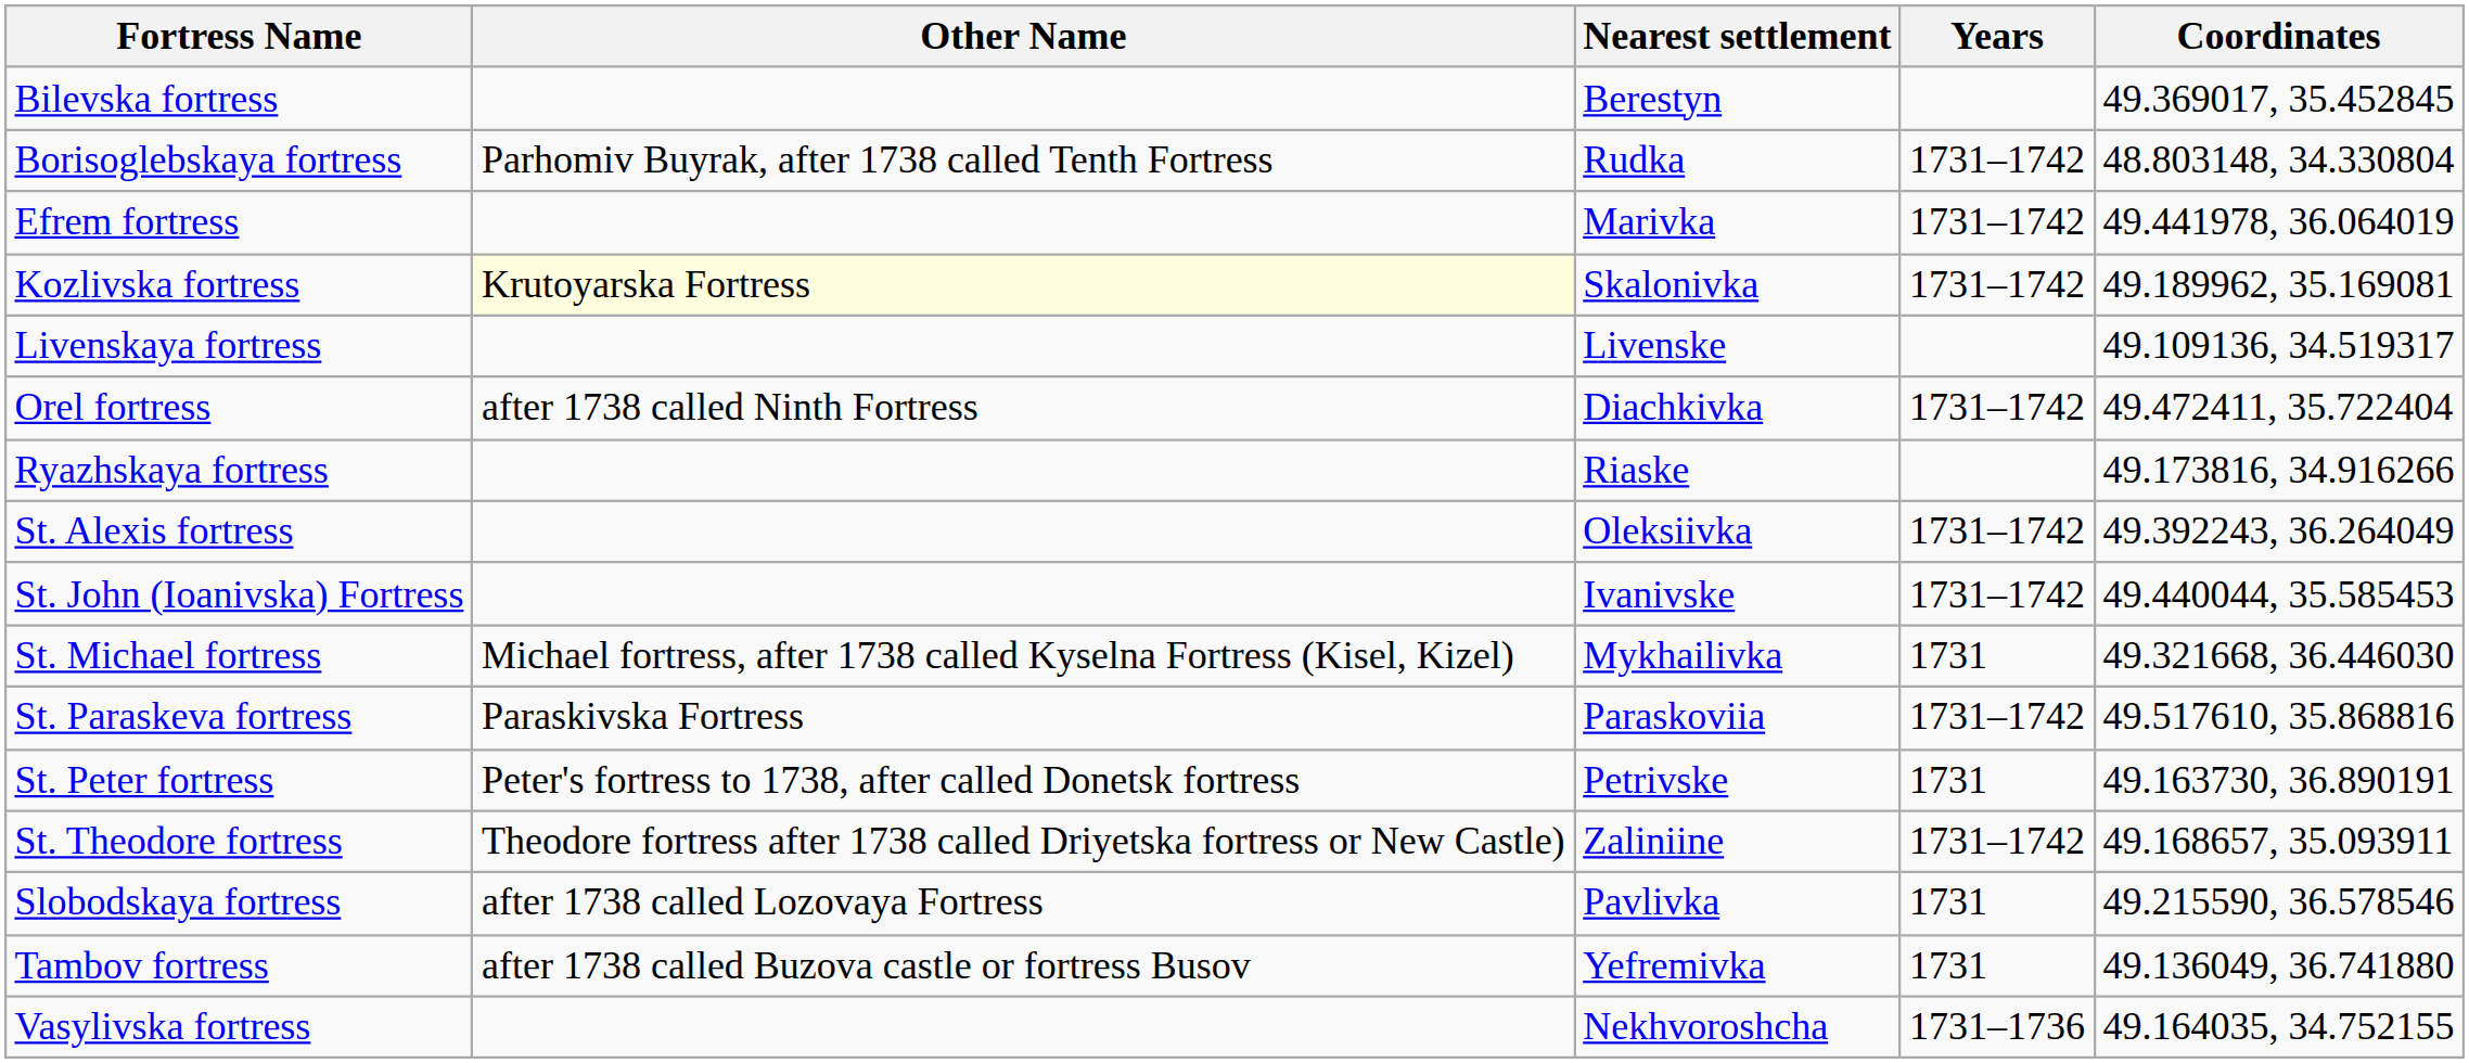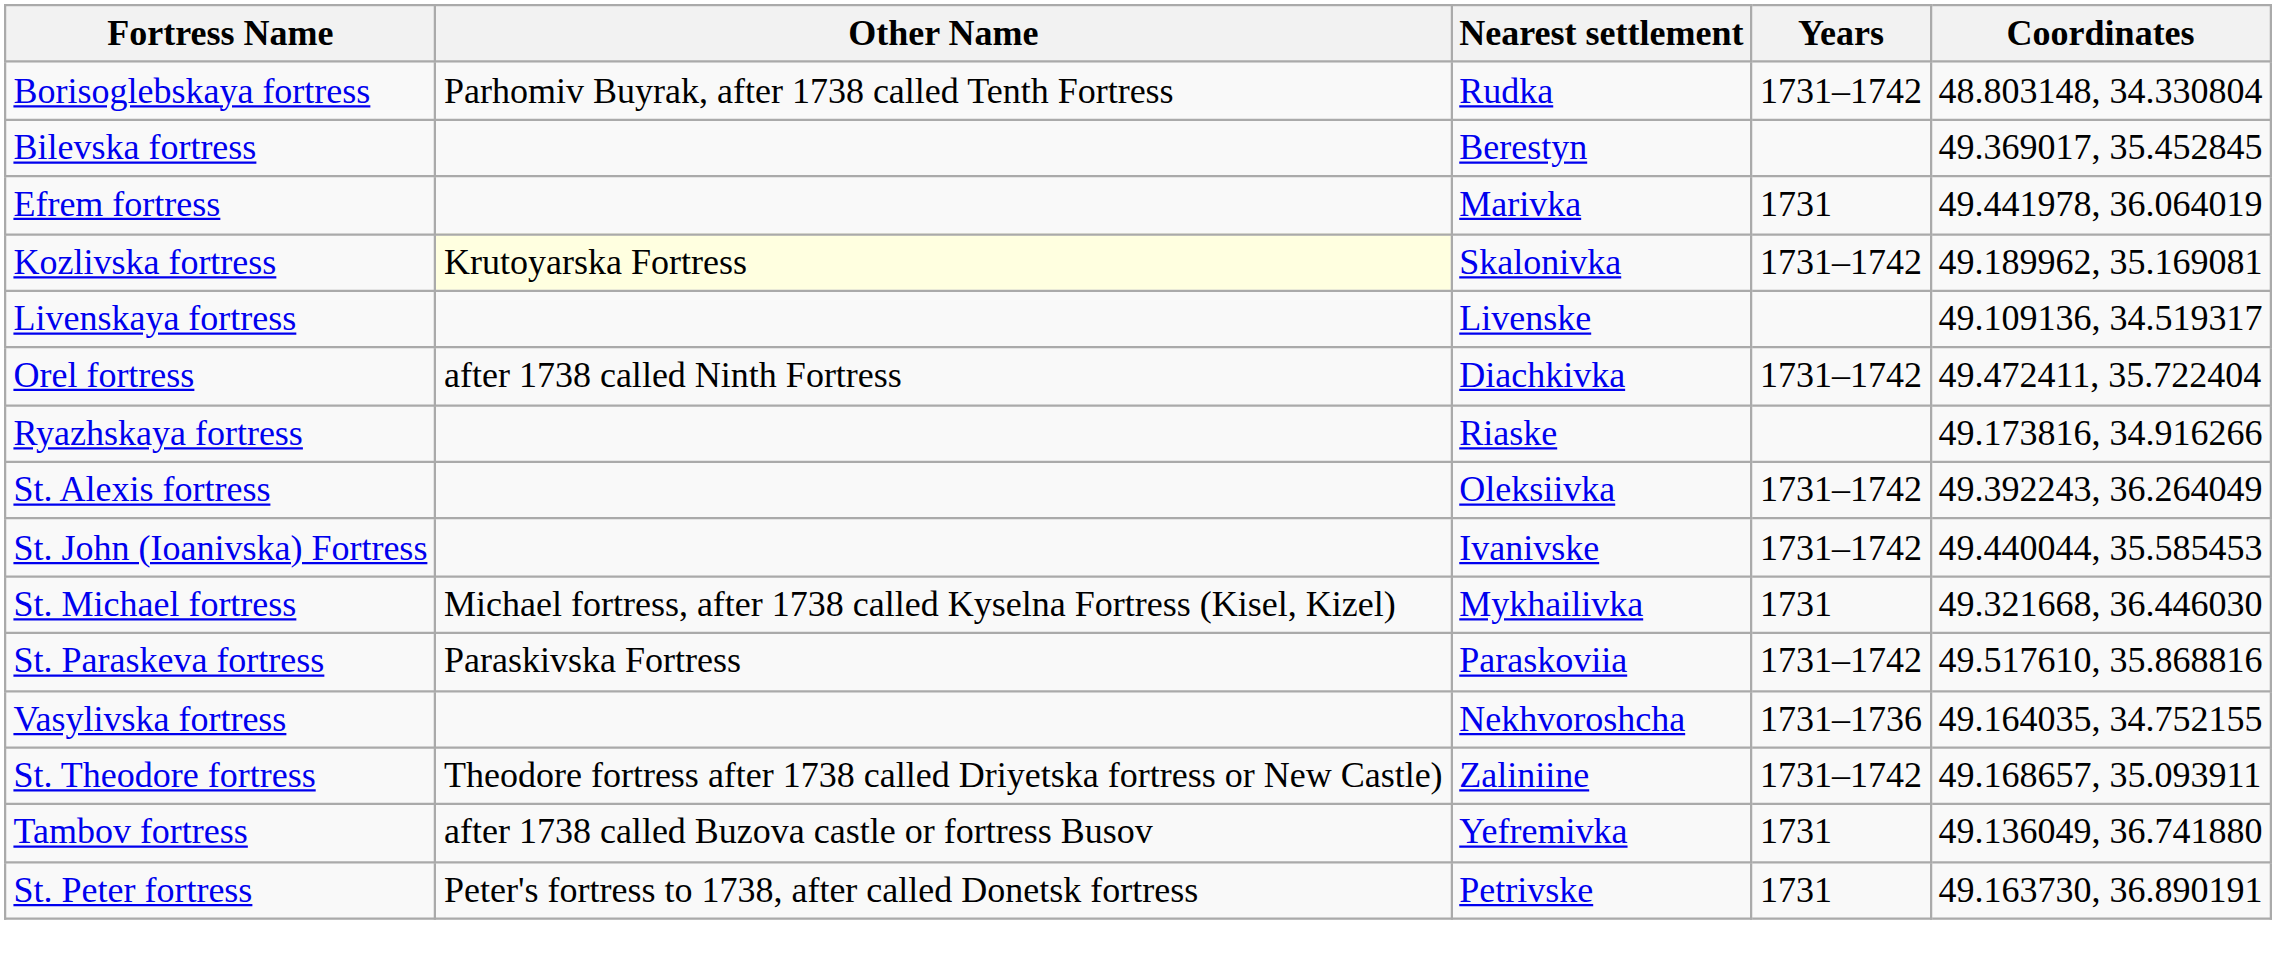rows swapped: Borisoglebskaya fortress <-> Bilevska fortress
Efrem fortress | Years: 1731–1742 -> 1731
rows swapped: St. Peter fortress <-> Vasylivska fortress
- row: Slobodskaya fortress | after 1738 called Lozovaya Fortress | Pavlivka | 1731 | 49.215590, 36.578546
